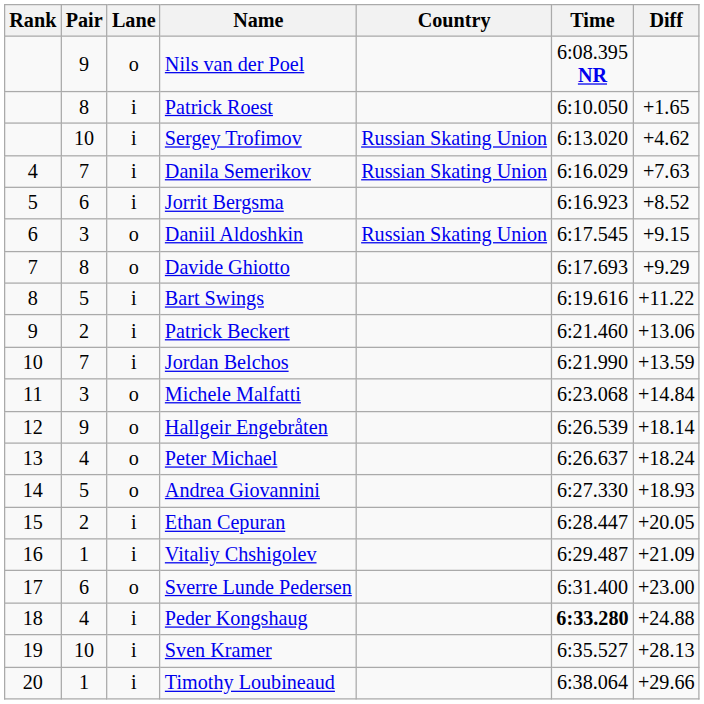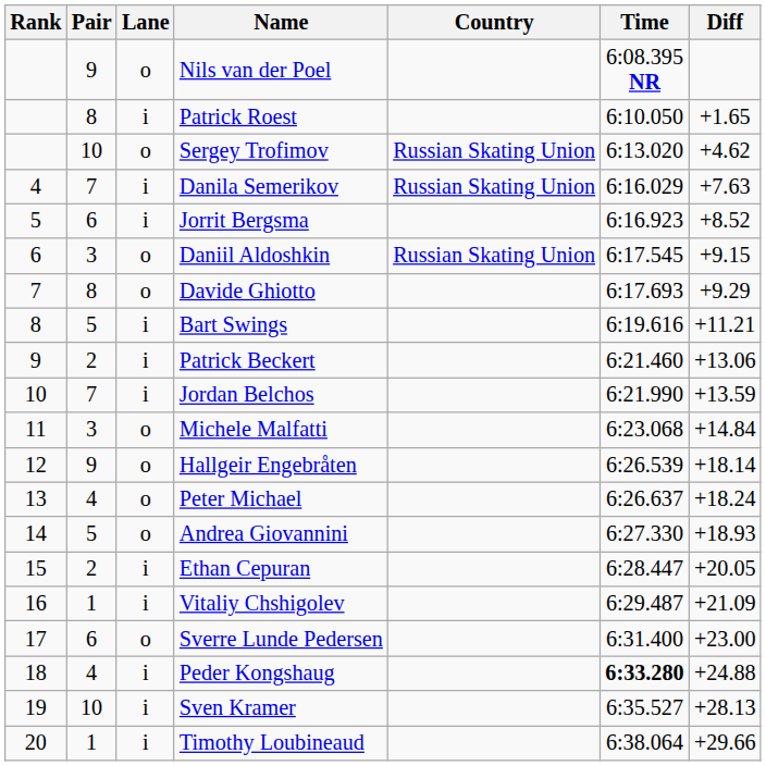Sergey Trofimov | Lane: i -> o
Bart Swings | Diff: +11.22 -> +11.21
